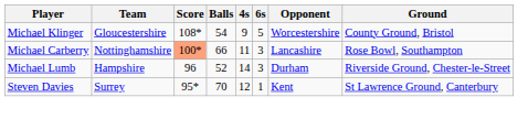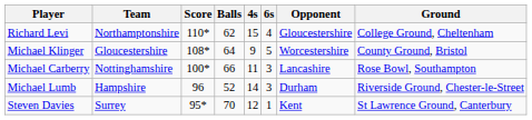+ row: Richard Levi | Northamptonshire | 110* | 62 | 15 | 4 | Gloucestershire | College Ground, Cheltenham
Michael Klinger | Balls: 54 -> 64
Michael Carberry | Score: lightsalmon background -> no background
